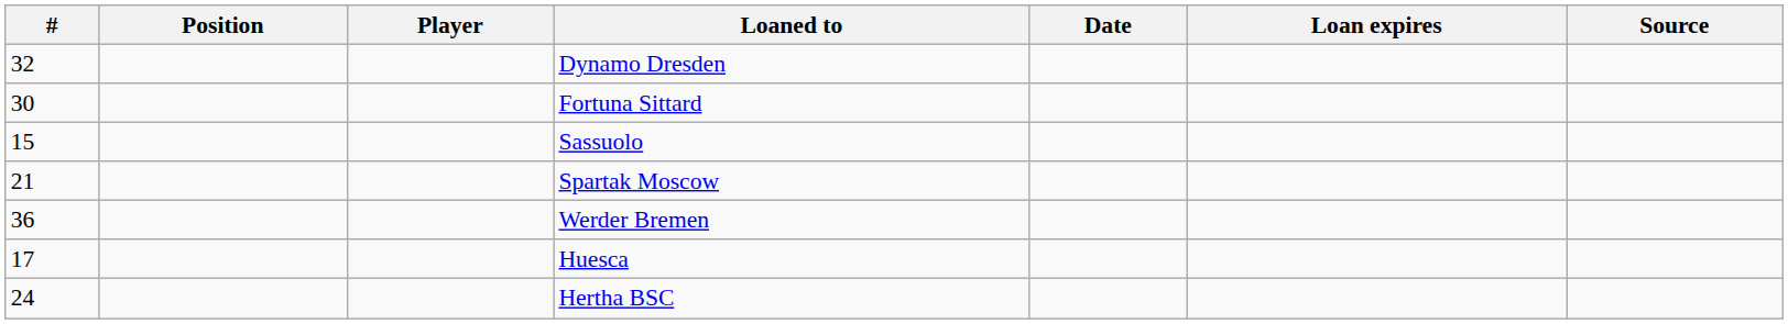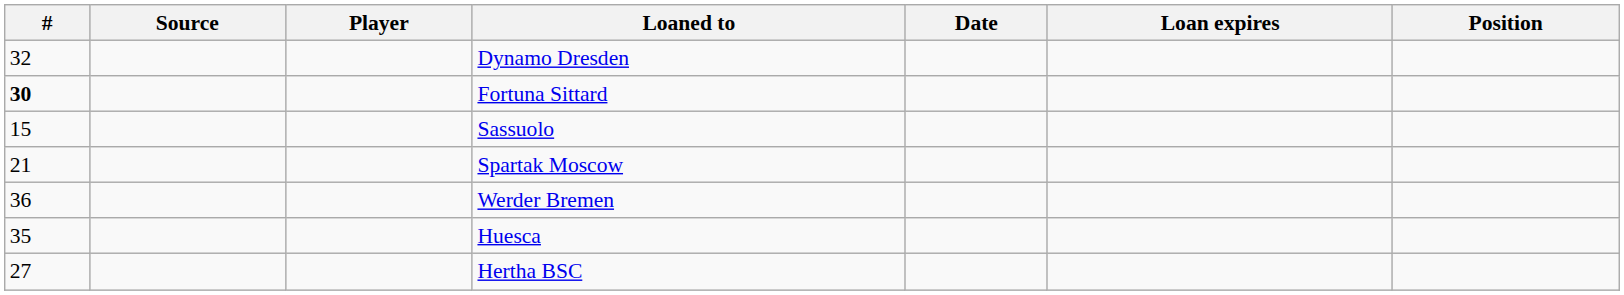columns swapped: Position <-> Source
Fortuna Sittard | #: normal -> bold
Huesca | #: 17 -> 35
Hertha BSC | #: 24 -> 27
